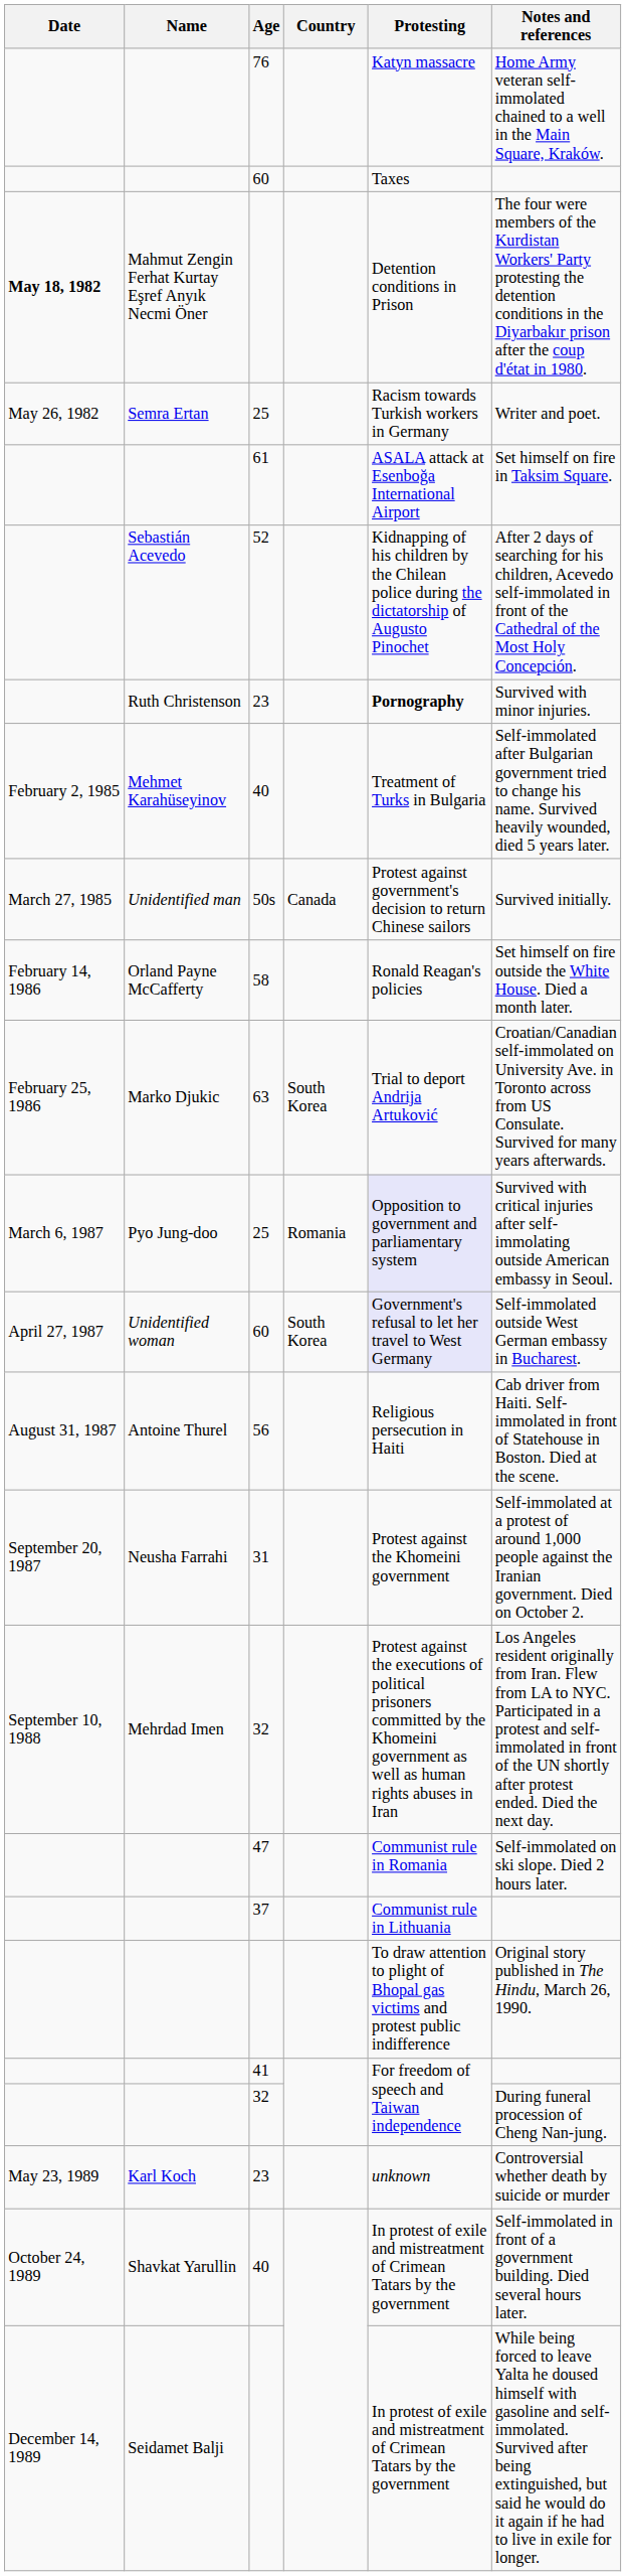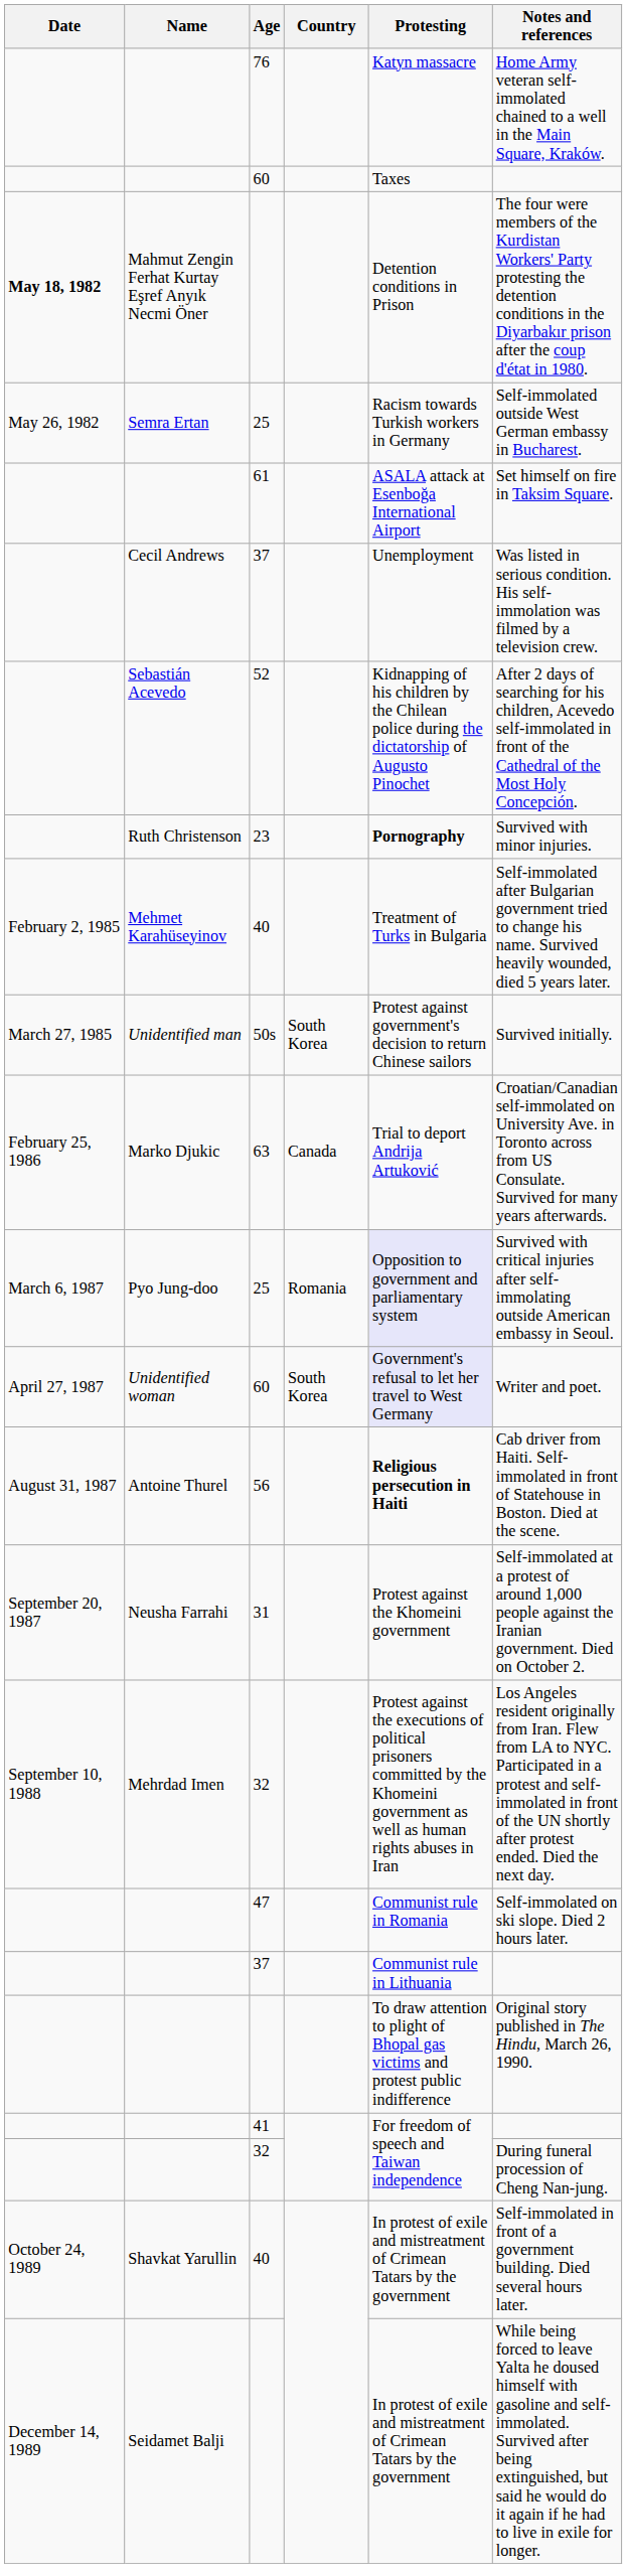Semra Ertan | Notes and references: Writer and poet. -> Self-immolated outside West German embassy in Bucharest.
+ row: Cecil Andrews | 37 | Unemployment | Was listed in serious condition. His self-immolation was filmed by a television crew.
Unidentified man | Country: Canada -> South Korea
- row: February 14, 1986 | Orland Payne McCafferty | 58 | Ronald Reagan's policies | Set himself on fire outside the White House. Died a month later.
Marko Djukic | Country: South Korea -> Canada
Unidentified woman | Notes and references: Self-immolated outside West German embassy in Bucharest. -> Writer and poet.
Antoine Thurel | Protesting: normal -> bold
- row: May 23, 1989 | Karl Koch | 23 | unknown | Controversial whether death by suicide or murder
